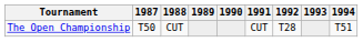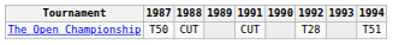columns swapped: 1990 <-> 1991
